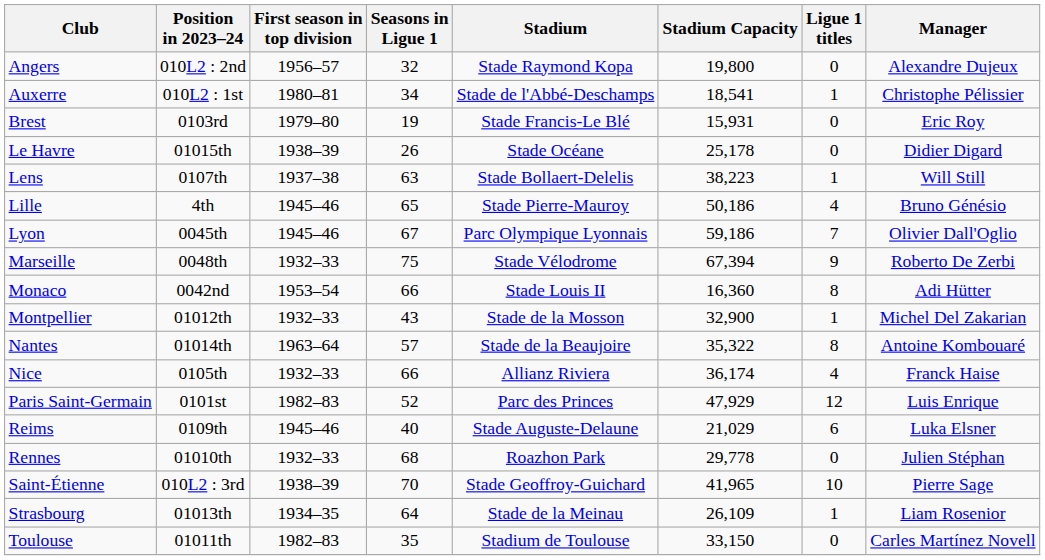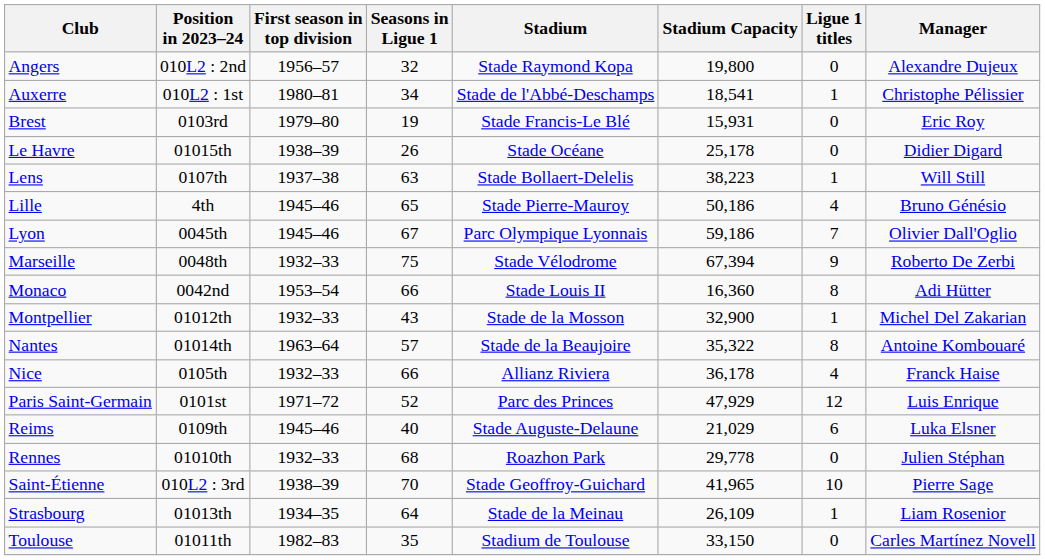Nice | Stadium Capacity: 36,174 -> 36,178
Paris Saint-Germain | First season in top division: 1982–83 -> 1971–72
